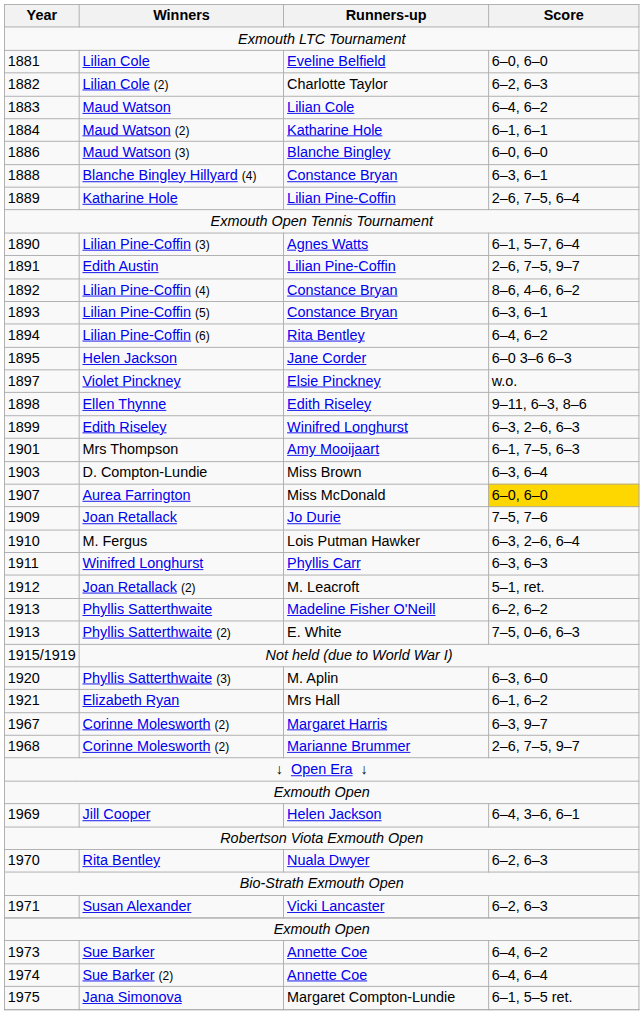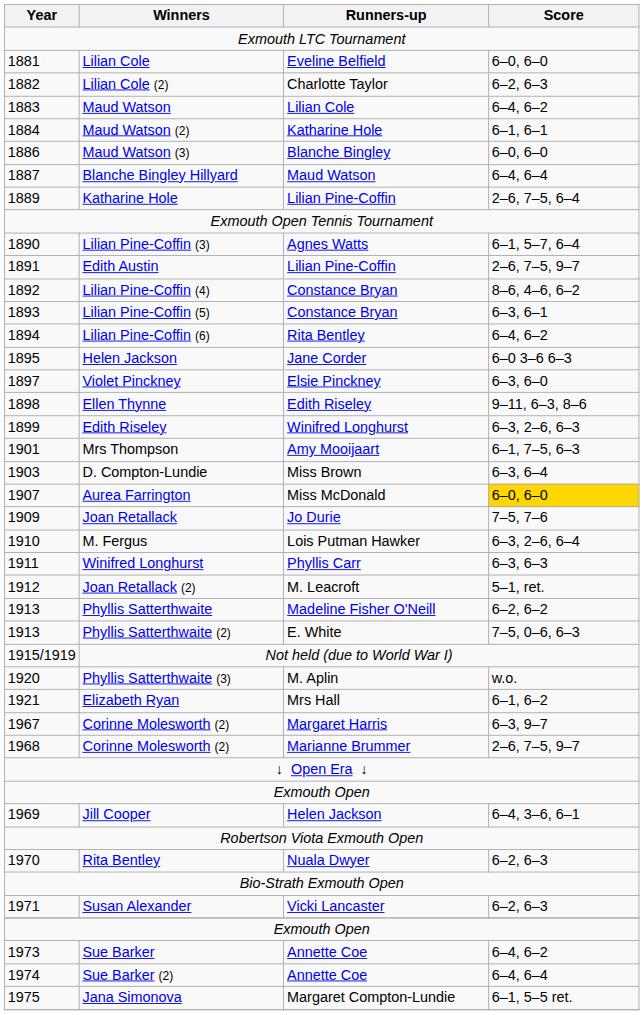+ row: 1887 | Blanche Bingley Hillyard | Maud Watson | 6–4, 6–4
- row: 1888 | Blanche Bingley Hillyard (4) | Constance Bryan | 6–3, 6–1
Violet Pinckney | Score: w.o. -> 6–3, 6–0
Phyllis Satterthwaite (3) | Score: 6–3, 6–0 -> w.o.
